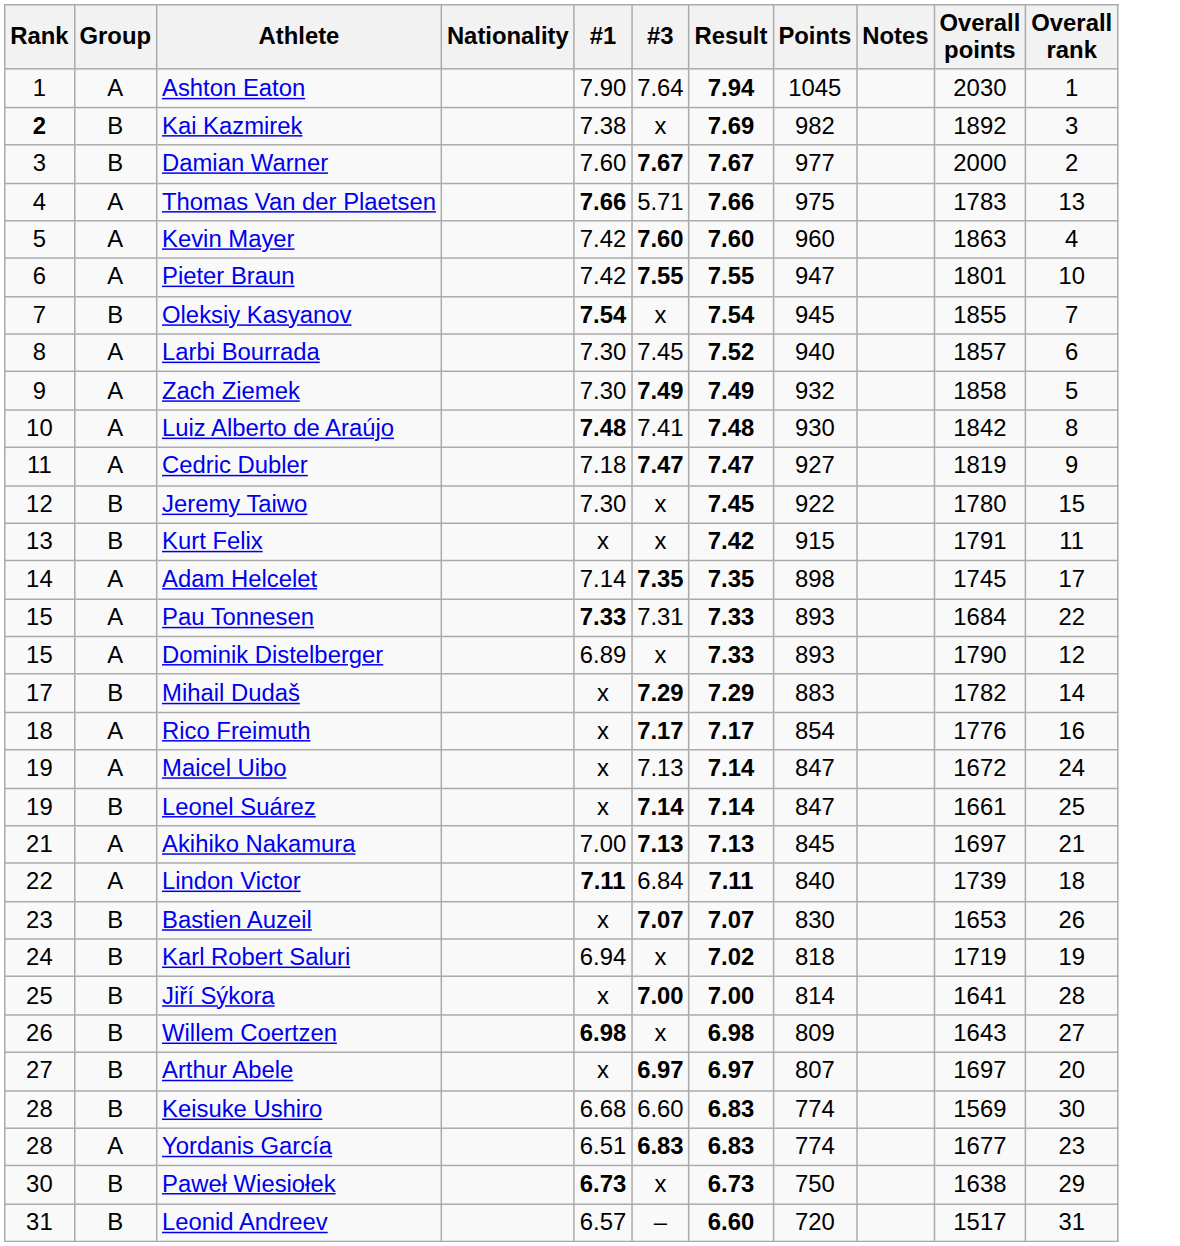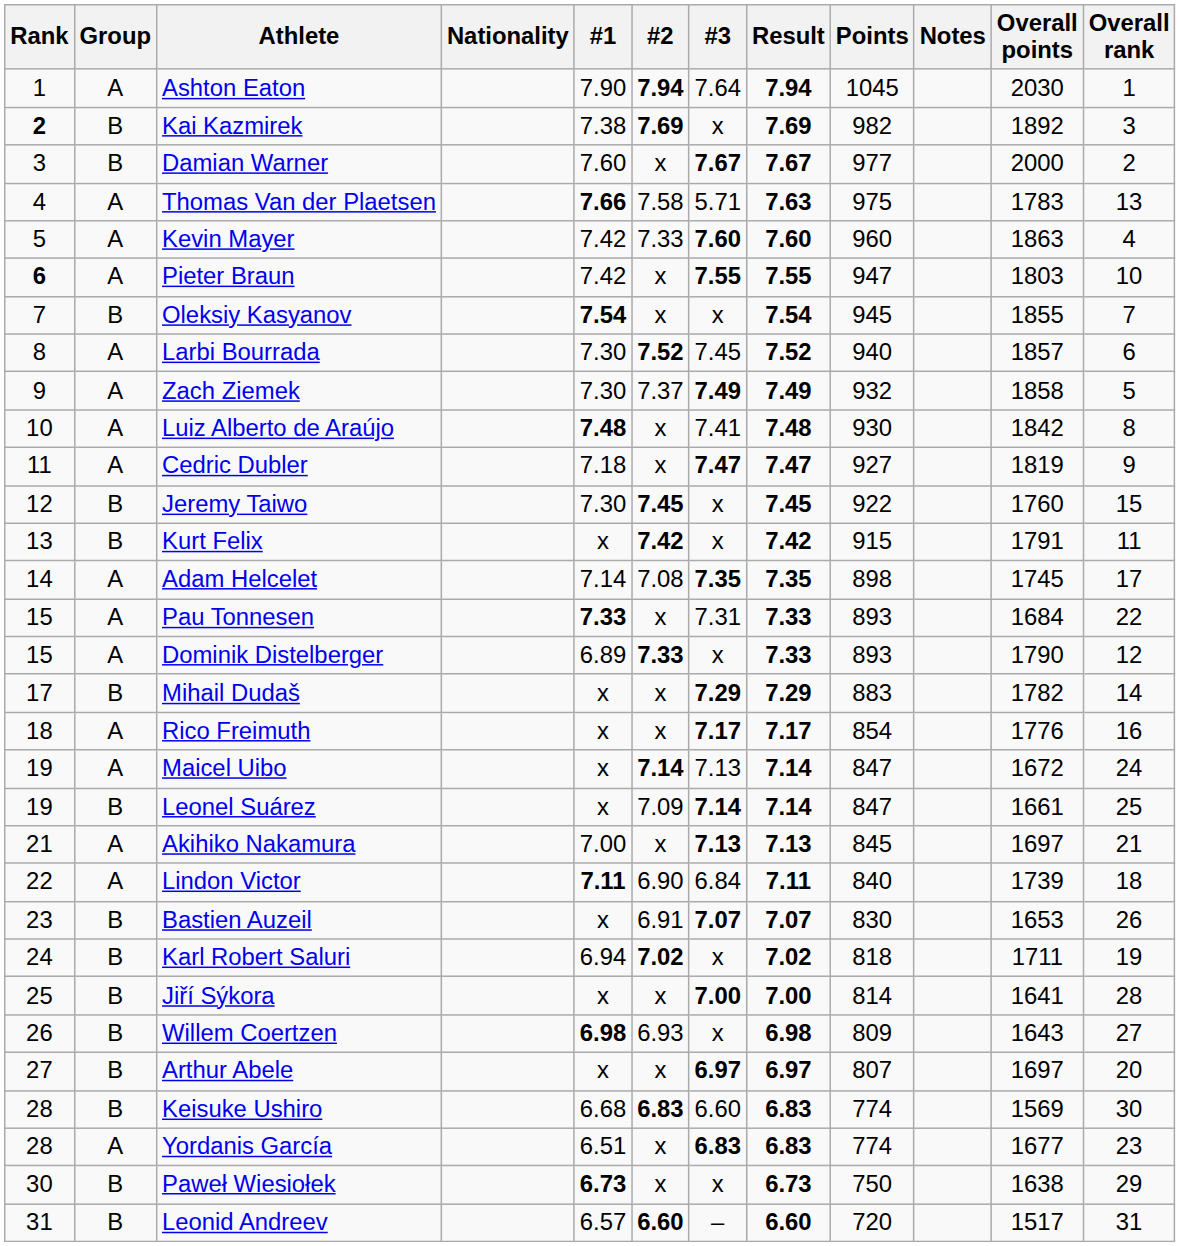+ column: #2 | 7.94 | 7.69 | x | 7.58 | 7.33 | x | x | 7.52 | 7.37 | x | x | 7.45 | 7.42 | 7.08 | x | 7.33 | x | x | 7.14 | 7.09 | x | 6.90 | 6.91 | 7.02 | x | 6.93 | x | 6.83 | x | x | 6.60
Thomas Van der Plaetsen | Result: 7.66 -> 7.63
Pieter Braun | Rank: normal -> bold
Pieter Braun | Overall points: 1801 -> 1803
Jeremy Taiwo | Overall points: 1780 -> 1760
Karl Robert Saluri | Overall points: 1719 -> 1711
